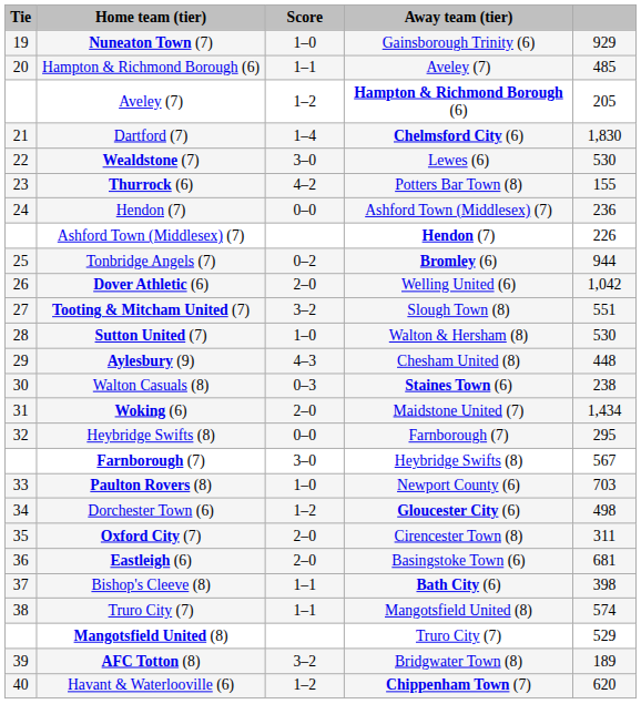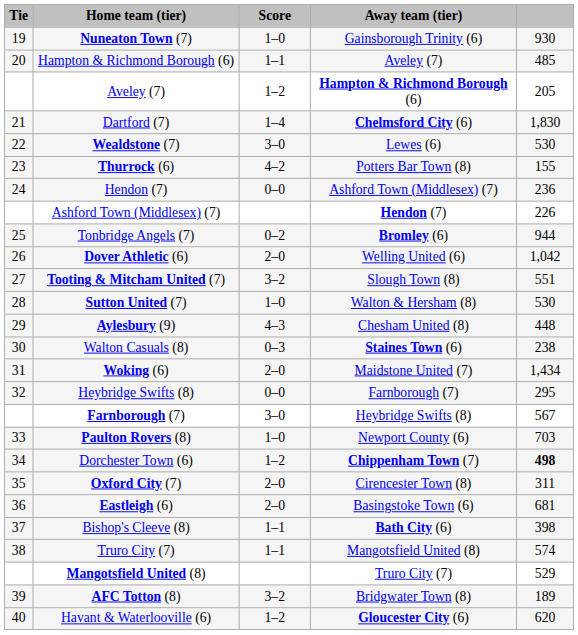Nuneaton Town (7) | column 5: 929 -> 930
Dorchester Town (6) | Away team (tier): Gloucester City (6) -> Chippenham Town (7)
Dorchester Town (6) | column 5: normal -> bold
Havant & Waterlooville (6) | Away team (tier): Chippenham Town (7) -> Gloucester City (6)
